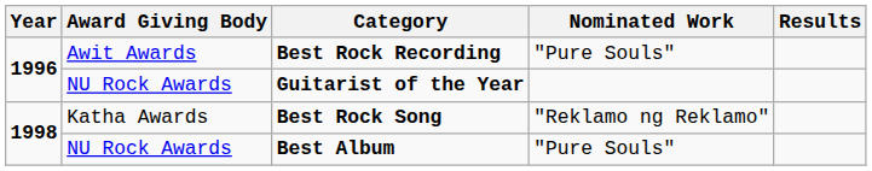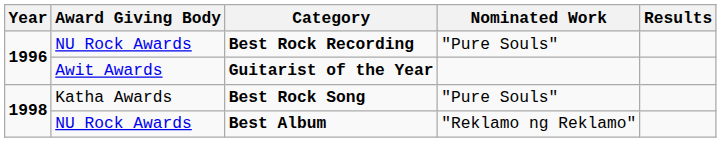Best Rock Recording | Award Giving Body: Awit Awards -> NU Rock Awards
Guitarist of the Year | Award Giving Body: NU Rock Awards -> Awit Awards
Best Rock Song | Nominated Work: "Reklamo ng Reklamo" -> "Pure Souls"
Best Album | Nominated Work: "Pure Souls" -> "Reklamo ng Reklamo"
